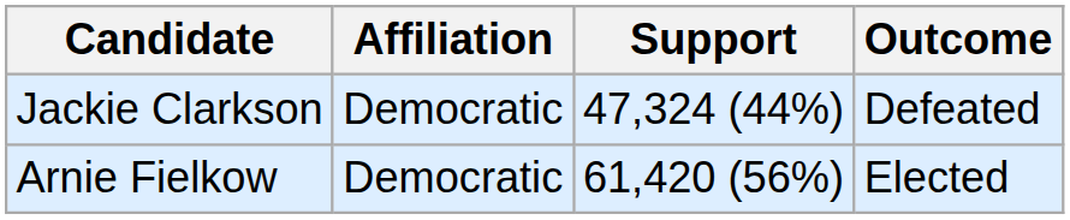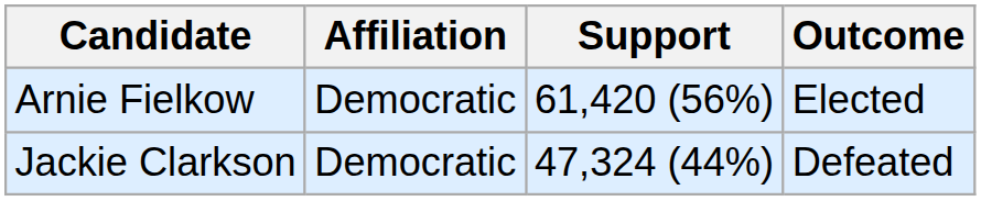rows swapped: Arnie Fielkow <-> Jackie Clarkson
